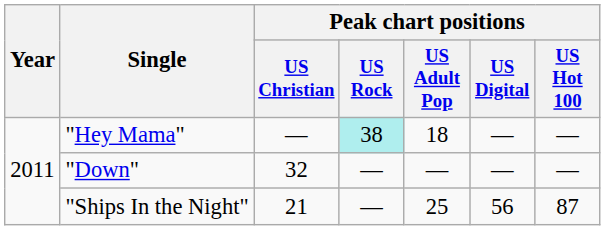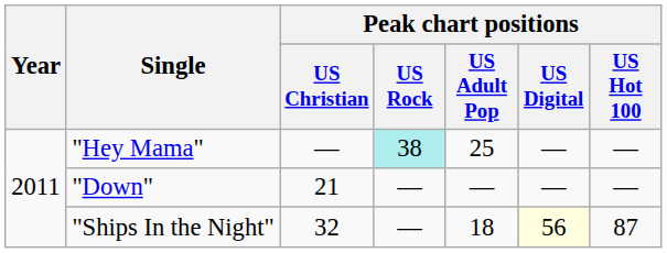"Hey Mama" | Peak chart positions / US Adult Pop: 18 -> 25
"Down" | Peak chart positions / US Christian: 32 -> 21
"Ships In the Night" | Peak chart positions / US Christian: 21 -> 32
"Ships In the Night" | Peak chart positions / US Adult Pop: 25 -> 18
"Ships In the Night" | Peak chart positions / US Digital: no background -> lightyellow background
